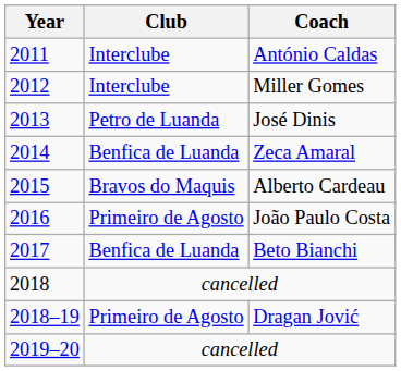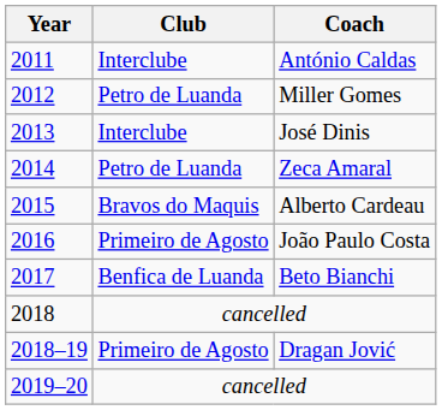Miller Gomes | Club: Interclube -> Petro de Luanda
José Dinis | Club: Petro de Luanda -> Interclube
Zeca Amaral | Club: Benfica de Luanda -> Petro de Luanda
